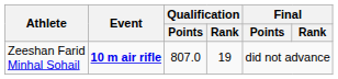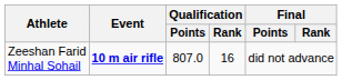Zeeshan Farid Minhal Sohail | Qualification / Rank: 19 -> 16
